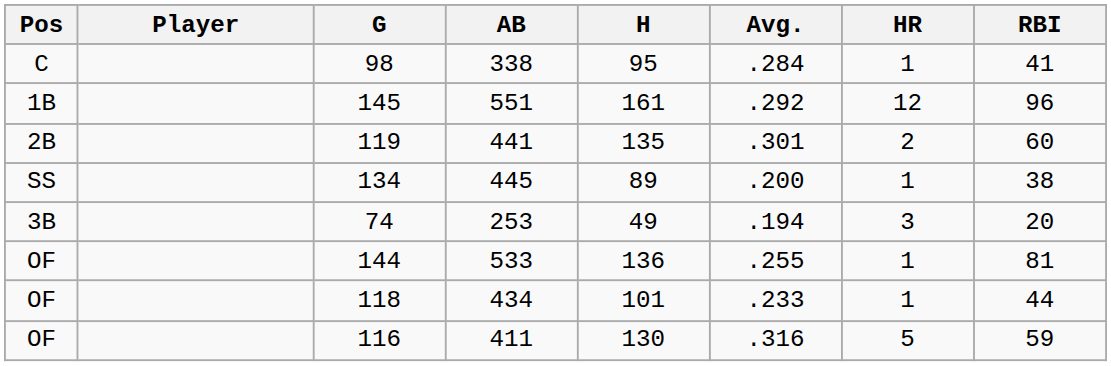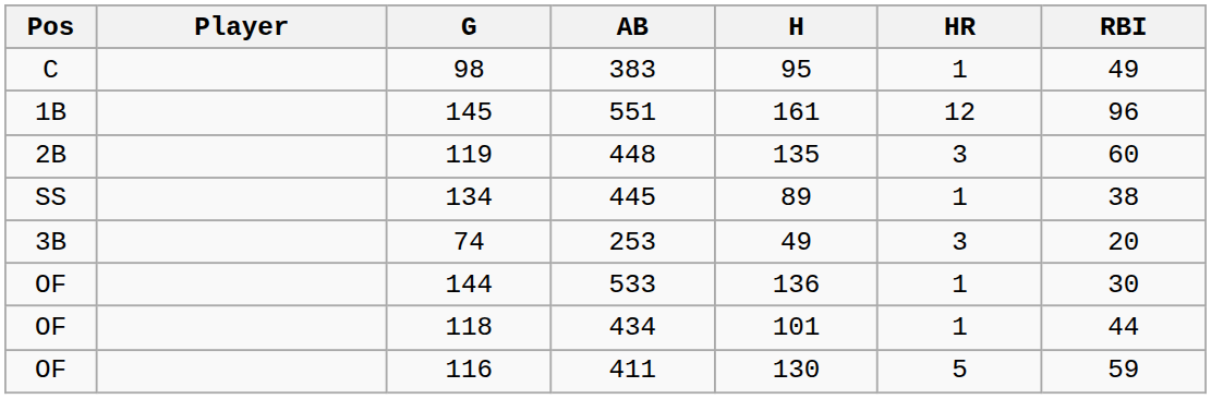- column: Avg. | .284 | .292 | .301 | .200 | .194 | .255 | .233 | .316
98 | AB: 338 -> 383
98 | RBI: 41 -> 49
119 | AB: 441 -> 448
119 | HR: 2 -> 3
144 | RBI: 81 -> 30
